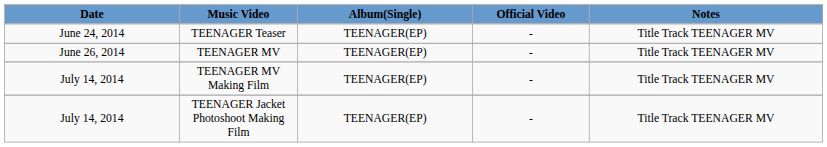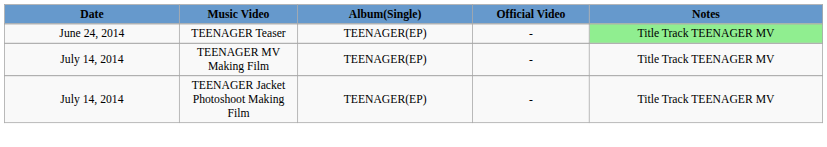TEENAGER Teaser | Notes: no background -> lightgreen background
- row: June 26, 2014 | TEENAGER MV | TEENAGER(EP) | - | Title Track TEENAGER MV
